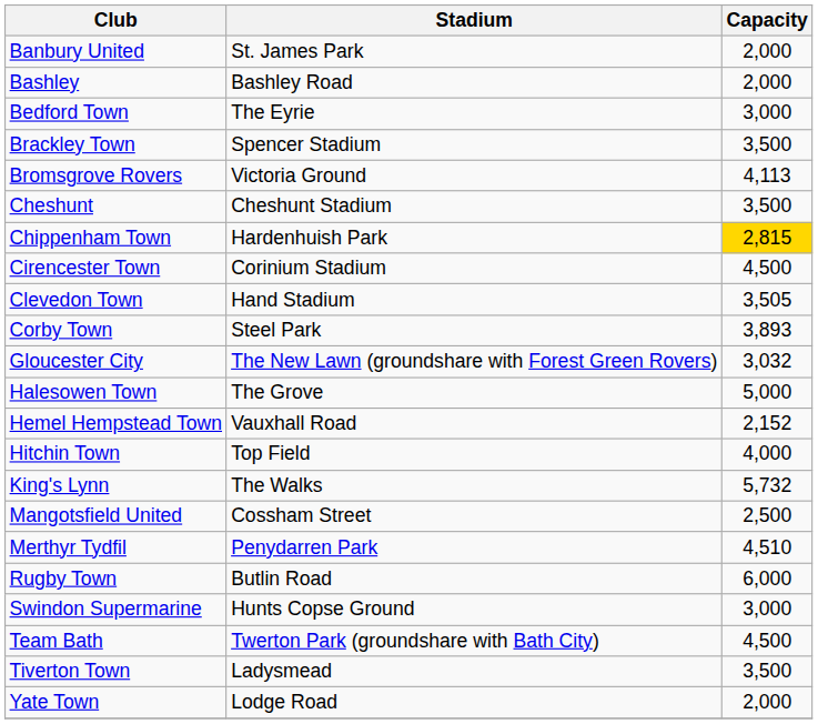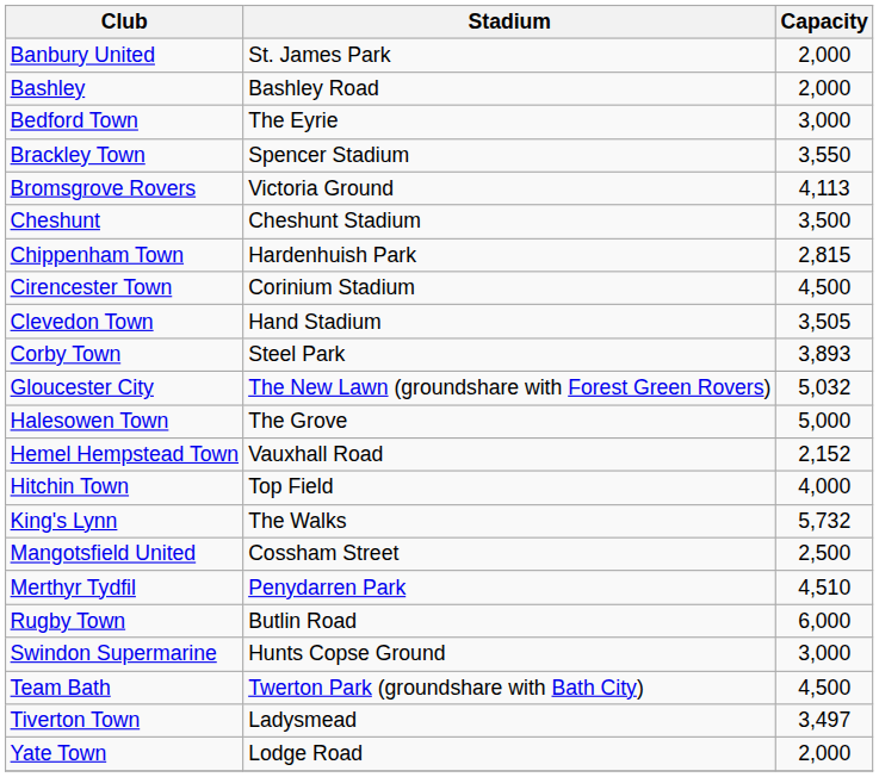Brackley Town | Capacity: 3,500 -> 3,550
Chippenham Town | Capacity: gold background -> no background
Gloucester City | Capacity: 3,032 -> 5,032
Tiverton Town | Capacity: 3,500 -> 3,497
